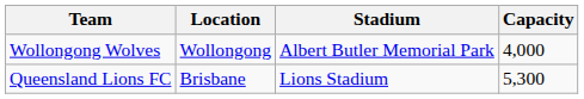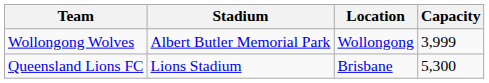columns swapped: Location <-> Stadium
Wollongong Wolves | Capacity: 4,000 -> 3,999
